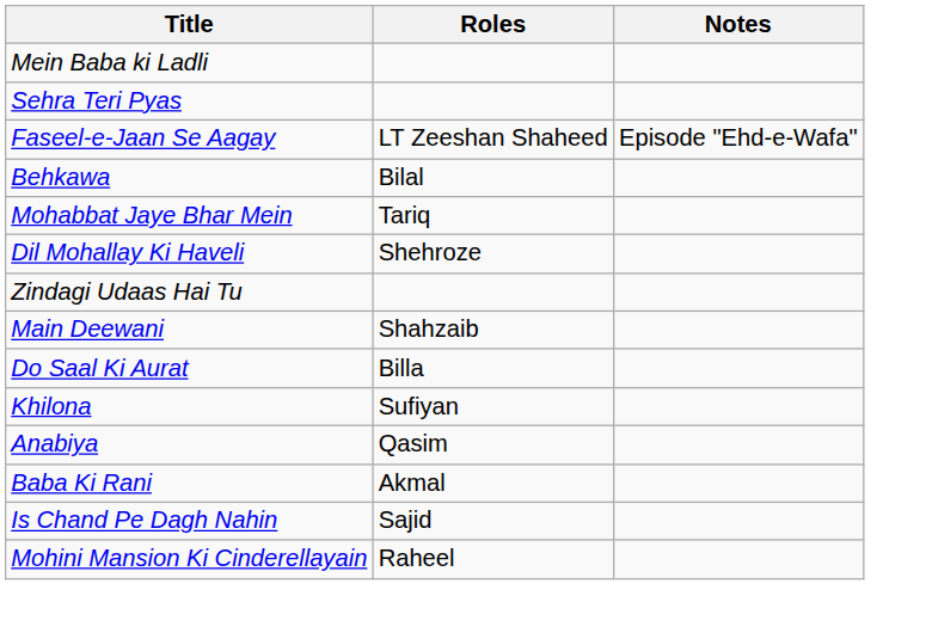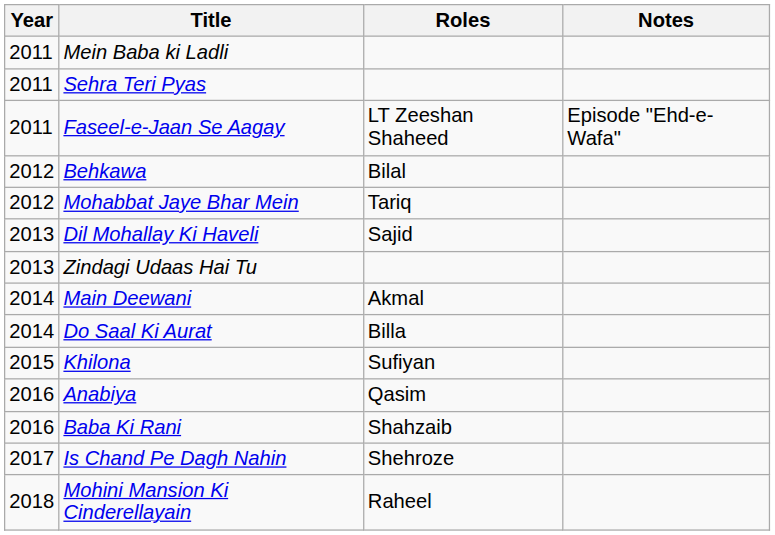+ column: Year | 2011 | 2011 | 2011 | 2012 | 2012 | 2013 | 2013 | 2014 | 2014 | 2015 | 2016 | 2016 | 2017 | 2018
Dil Mohallay Ki Haveli | Roles: Shehroze -> Sajid
Main Deewani | Roles: Shahzaib -> Akmal
Baba Ki Rani | Roles: Akmal -> Shahzaib
Is Chand Pe Dagh Nahin | Roles: Sajid -> Shehroze
